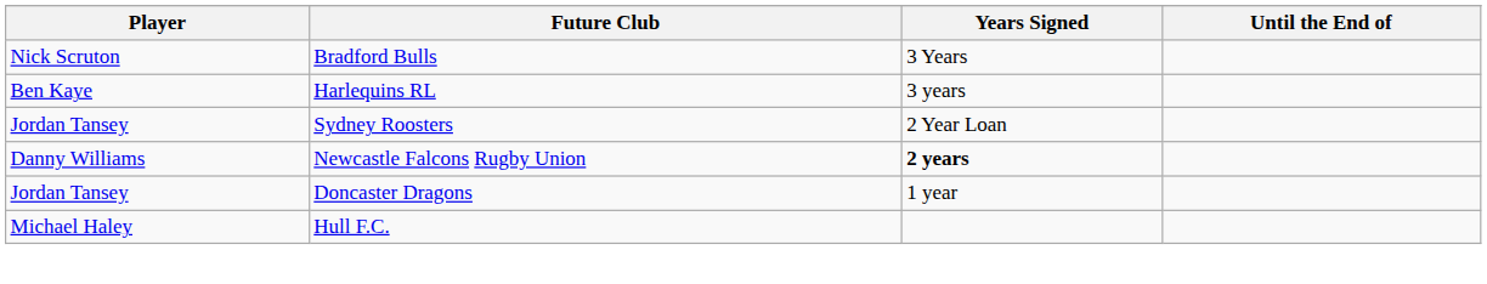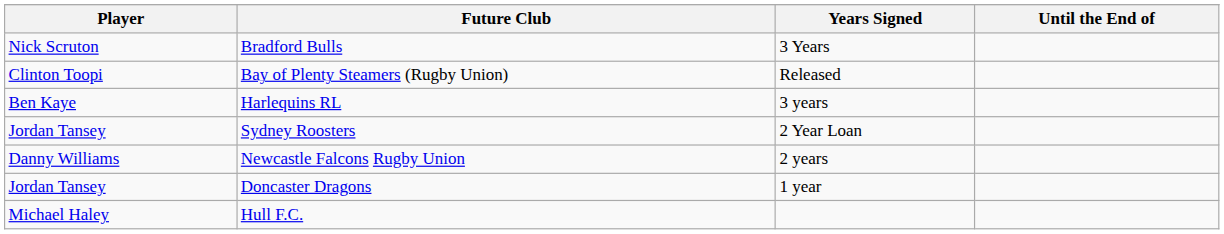+ row: Clinton Toopi | Bay of Plenty Steamers (Rugby Union) | Released
Newcastle Falcons Rugby Union | Years Signed: bold -> normal
